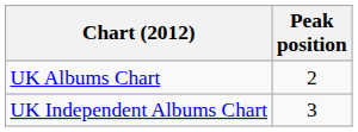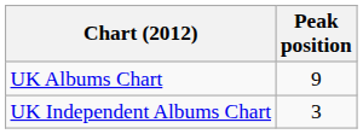UK Albums Chart | Peak position: 2 -> 9
